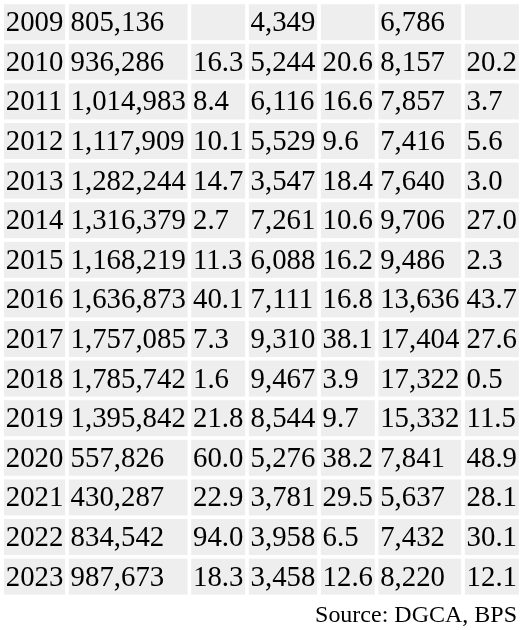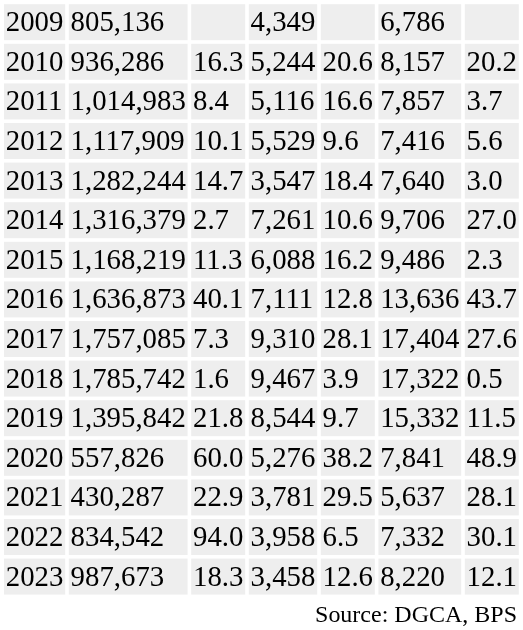2011 | column 4: 6,116 -> 5,116
2016 | column 5: 16.8 -> 12.8
2017 | column 5: 38.1 -> 28.1
2022 | column 6: 7,432 -> 7,332
